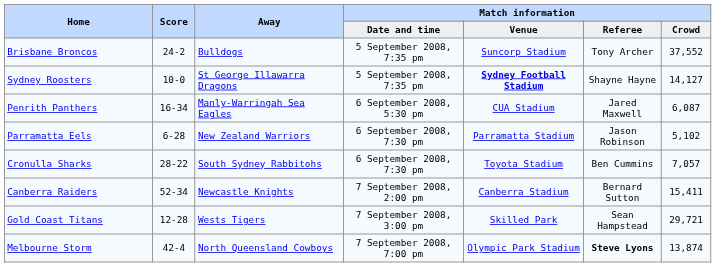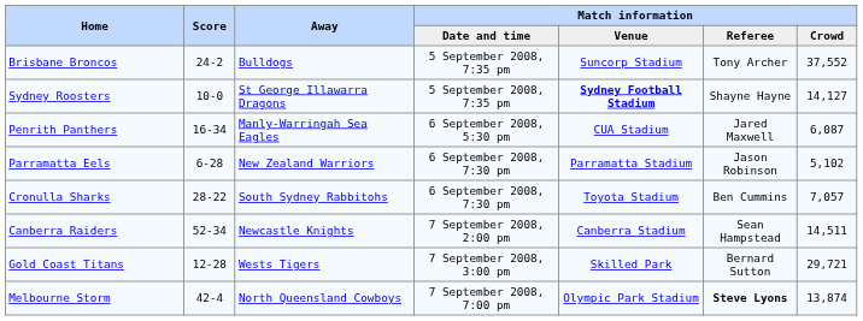Canberra Raiders | Match information / Referee: Bernard Sutton -> Sean Hampstead
Canberra Raiders | Match information / Crowd: 15,411 -> 14,511
Gold Coast Titans | Match information / Referee: Sean Hampstead -> Bernard Sutton
